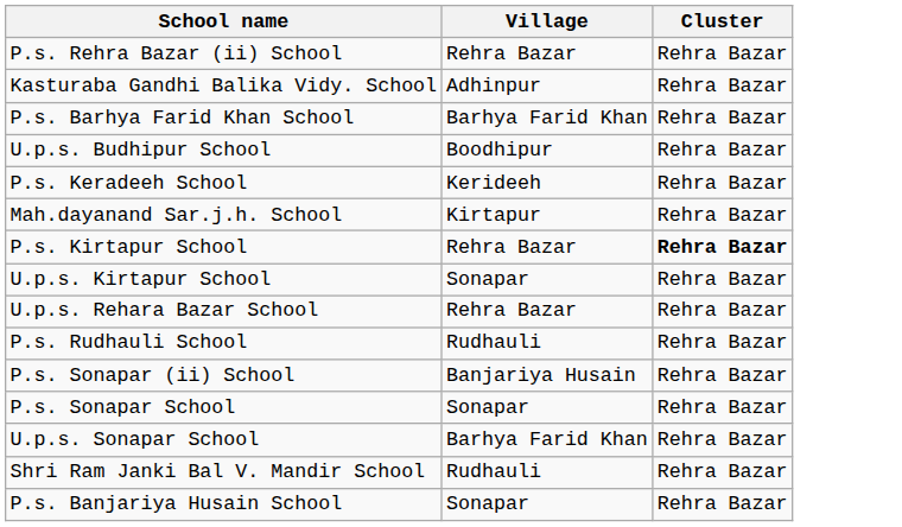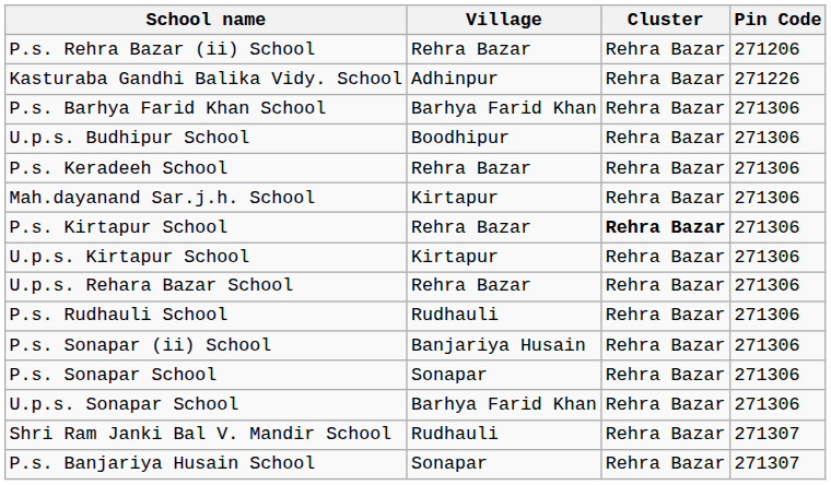+ column: Pin Code | 271206 | 271226 | 271306 | 271306 | 271306 | 271306 | 271306 | 271306 | 271306 | 271306 | 271306 | 271306 | 271306 | 271307 | 271307
P.s. Keradeeh School | Village: Kerideeh -> Rehra Bazar
U.p.s. Kirtapur School | Village: Sonapar -> Kirtapur
